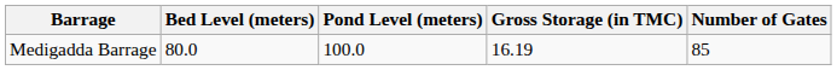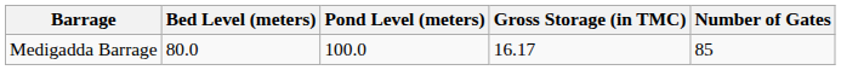Medigadda Barrage | Gross Storage (in TMC): 16.19 -> 16.17
